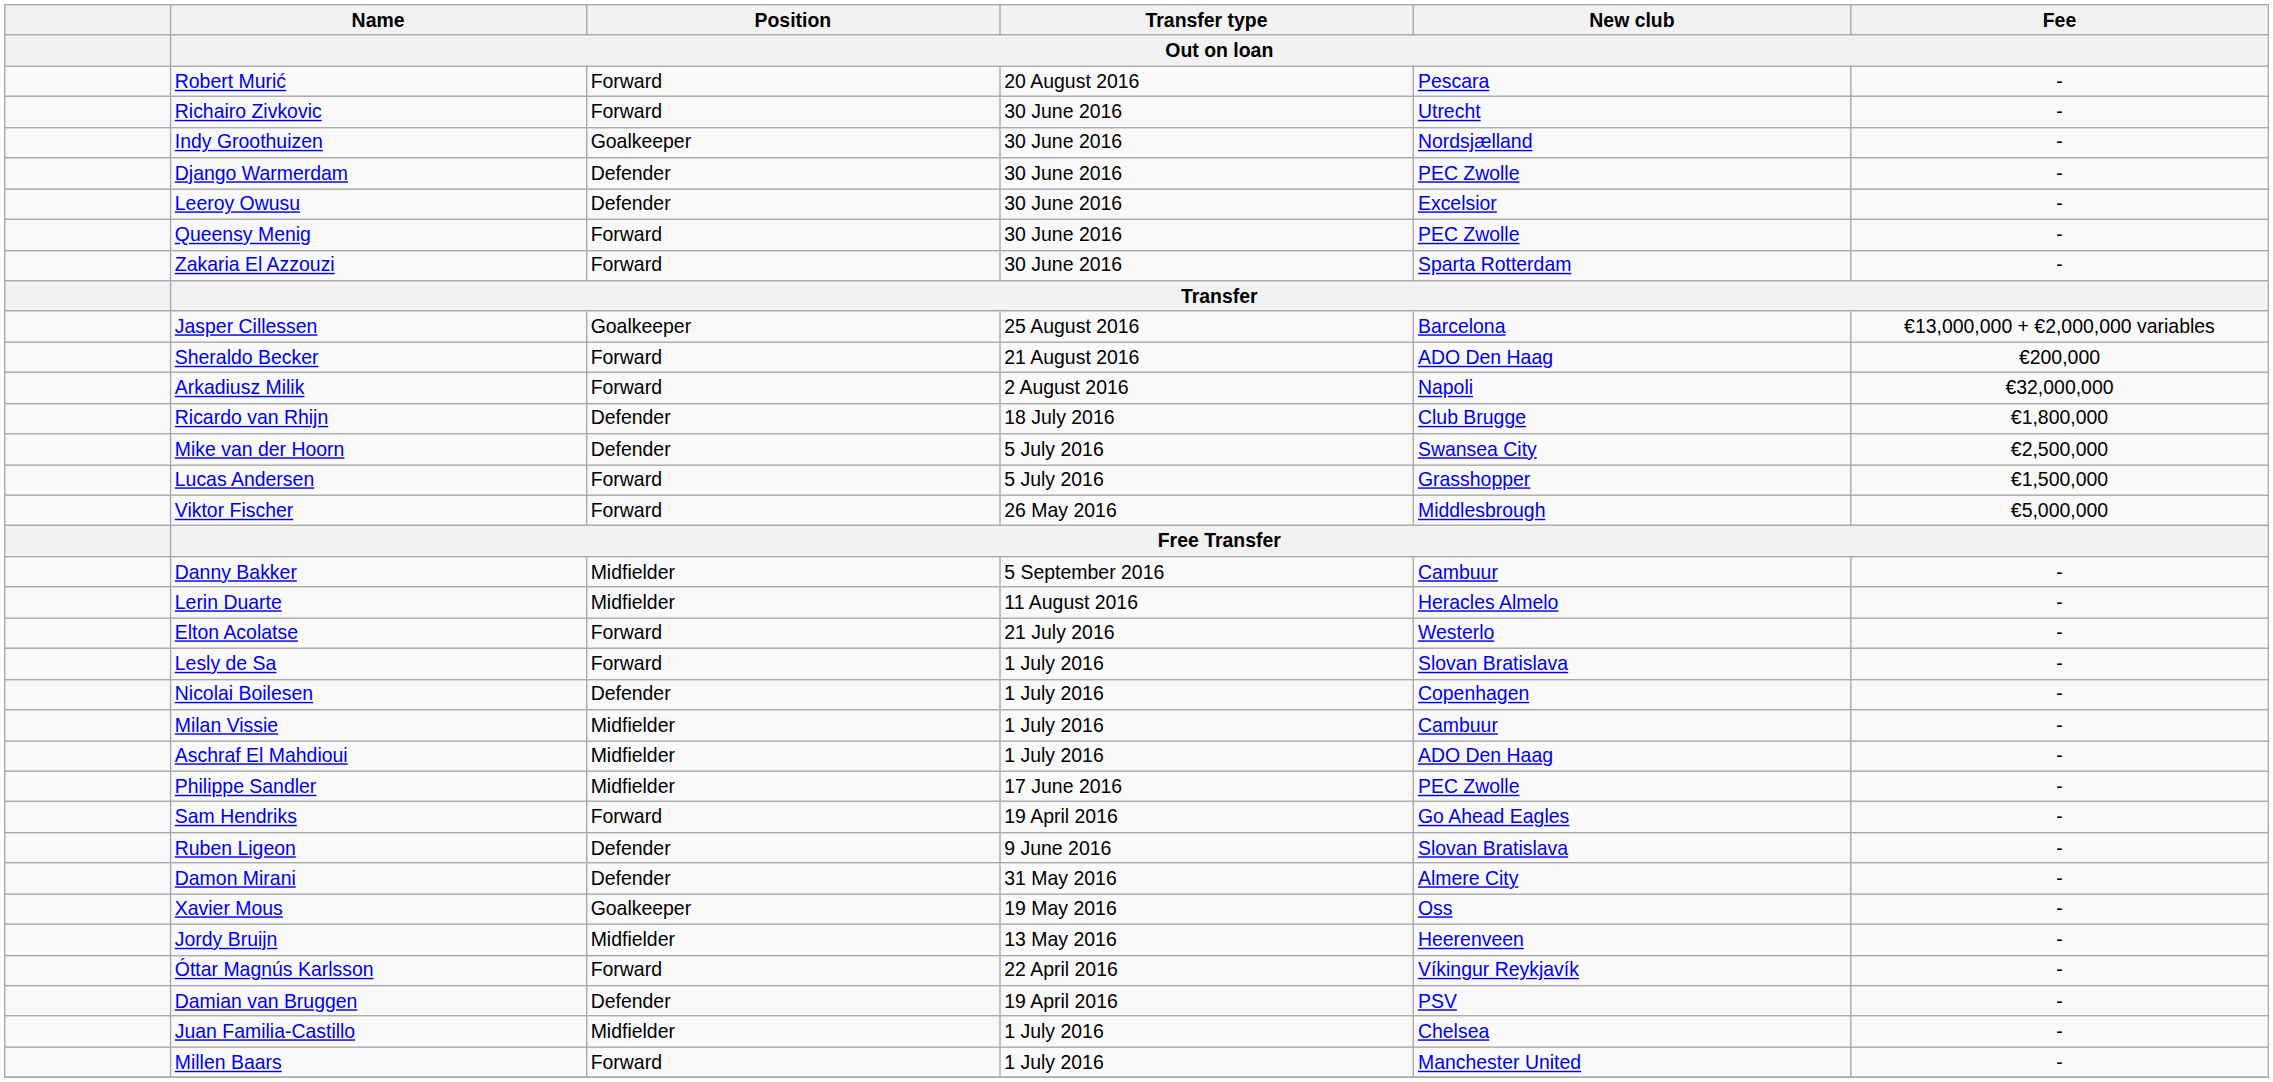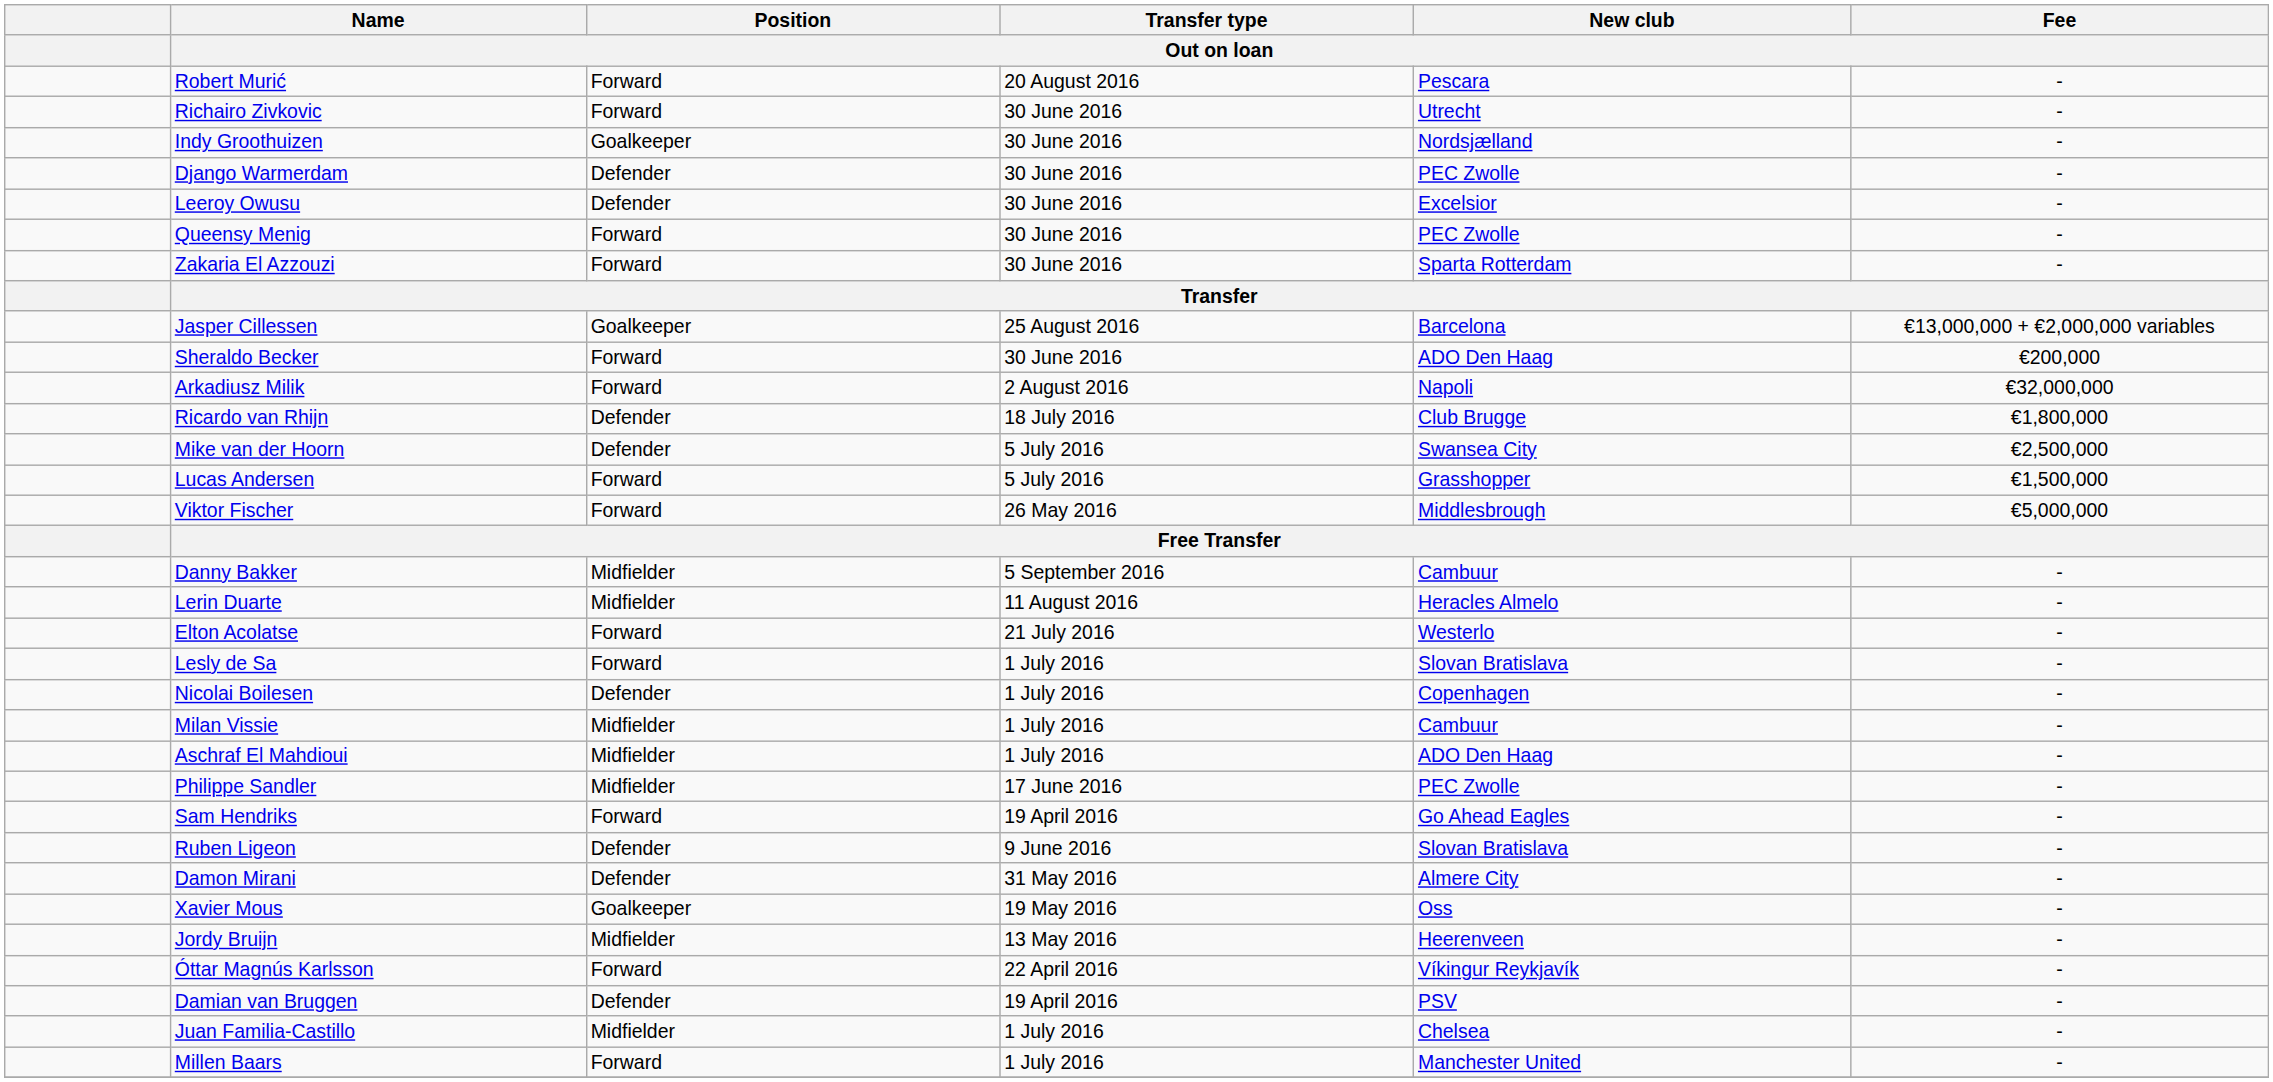Sheraldo Becker | Transfer type / Out on loan: 21 August 2016 -> 30 June 2016
